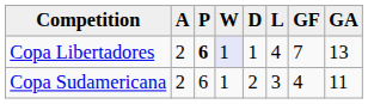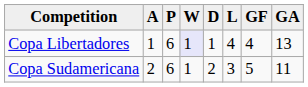Copa Libertadores | A: 2 -> 1
Copa Libertadores | P: bold -> normal
Copa Libertadores | GF: 7 -> 4
Copa Sudamericana | GF: 4 -> 5
